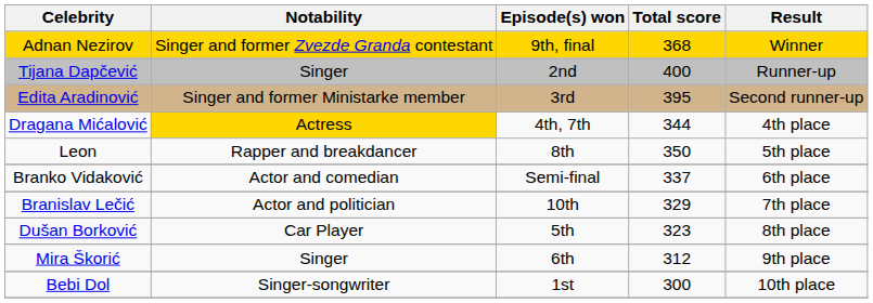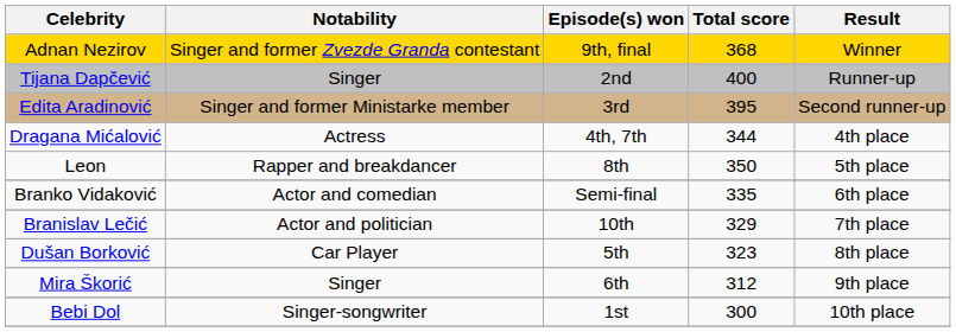Dragana Mićalović | Notability: gold background -> no background
Branko Vidaković | Total score: 337 -> 335
